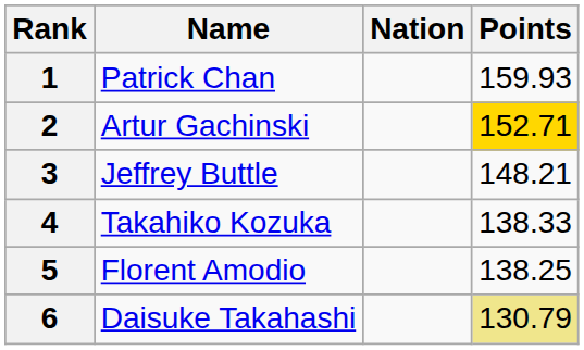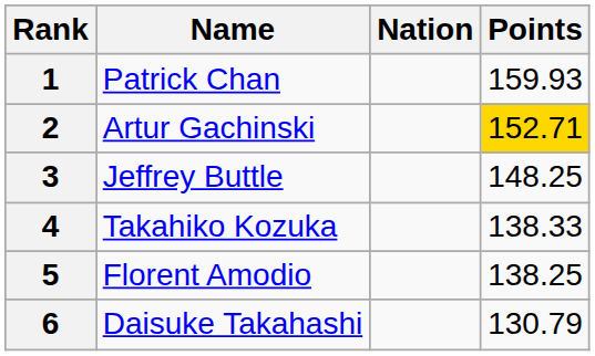3 | Points: 148.21 -> 148.25
6 | Points: khaki background -> no background
